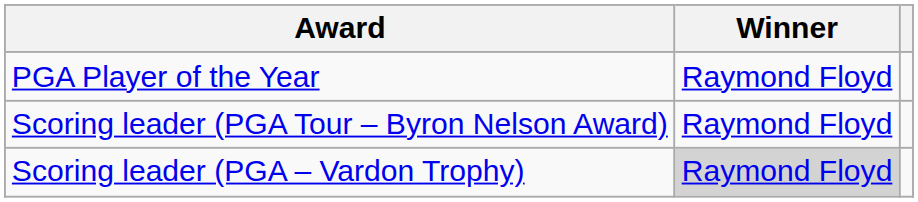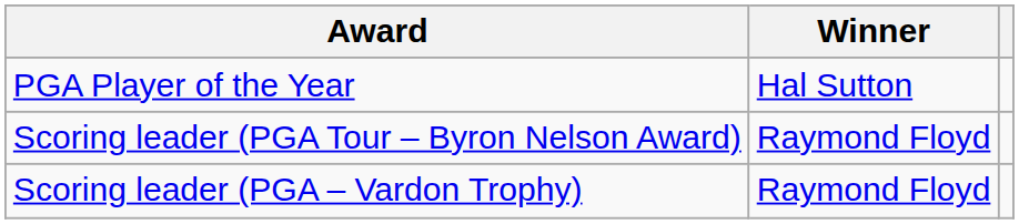PGA Player of the Year | Winner: Raymond Floyd -> Hal Sutton
Scoring leader (PGA – Vardon Trophy) | Winner: lightgrey background -> no background
